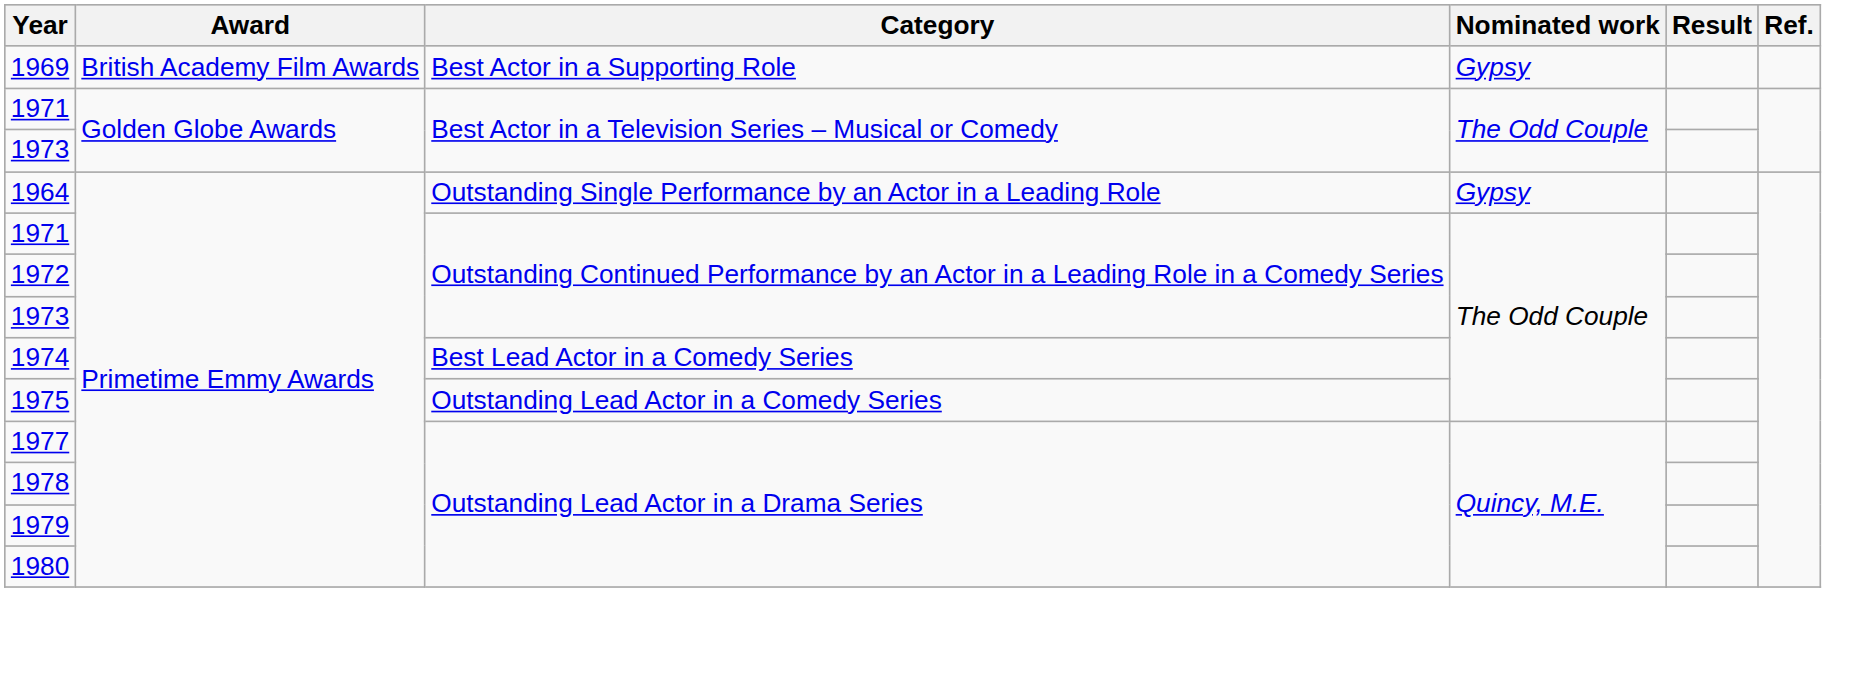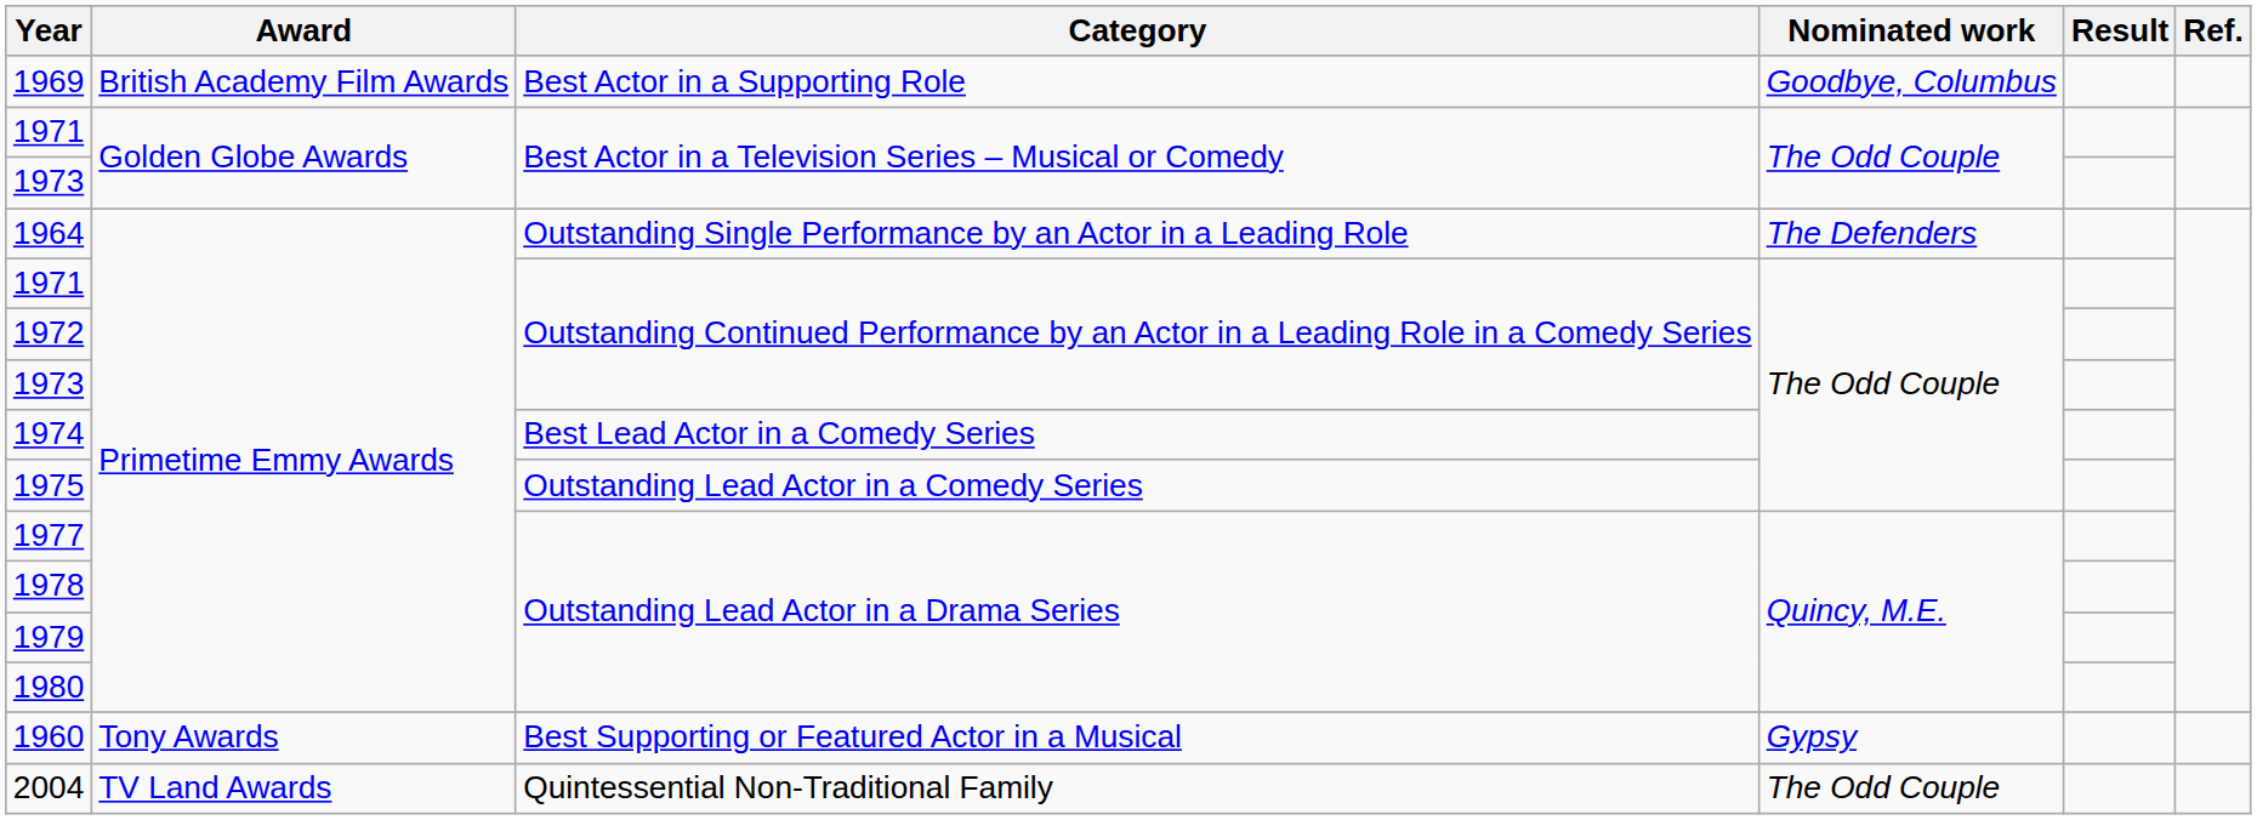1969 | Nominated work: Gypsy -> Goodbye, Columbus
1964 | Nominated work: Gypsy -> The Defenders
+ row: 1960 | Tony Awards | Best Supporting or Featured Actor in a Musical | Gypsy
+ row: 2004 | TV Land Awards | Quintessential Non-Traditional Family | The Odd Couple
